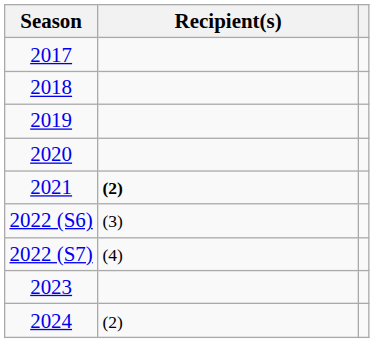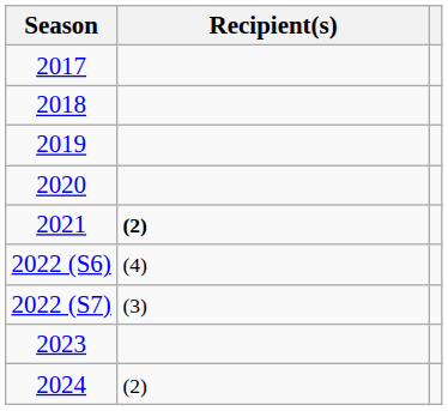2022 (S6) | Recipient(s): (3) -> (4)
2022 (S7) | Recipient(s): (4) -> (3)
